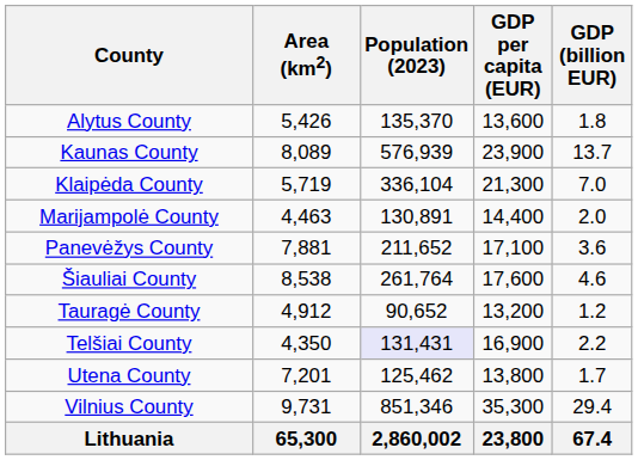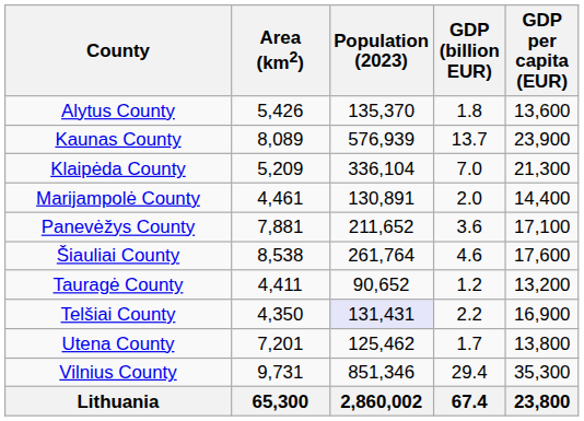columns swapped: GDP (billion EUR) <-> GDP per capita (EUR)
Klaipėda County | Area (km2): 5,719 -> 5,209
Marijampolė County | Area (km2): 4,463 -> 4,461
Tauragė County | Area (km2): 4,912 -> 4,411
